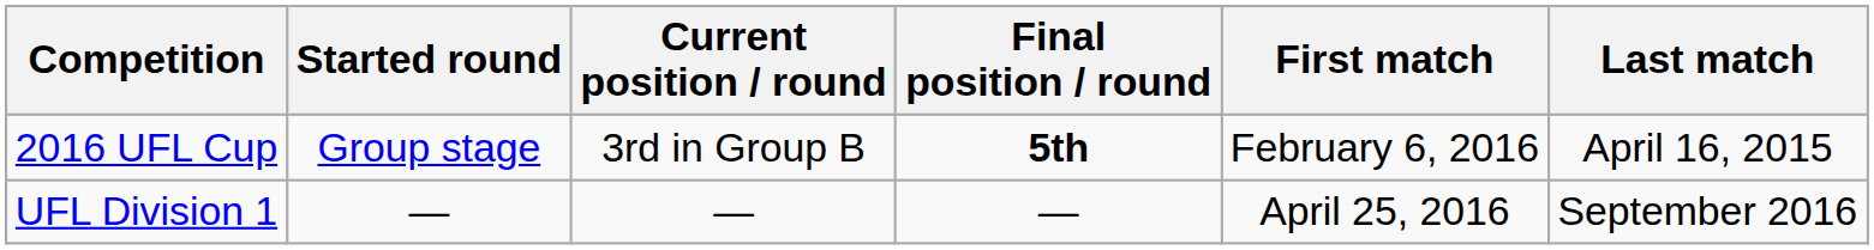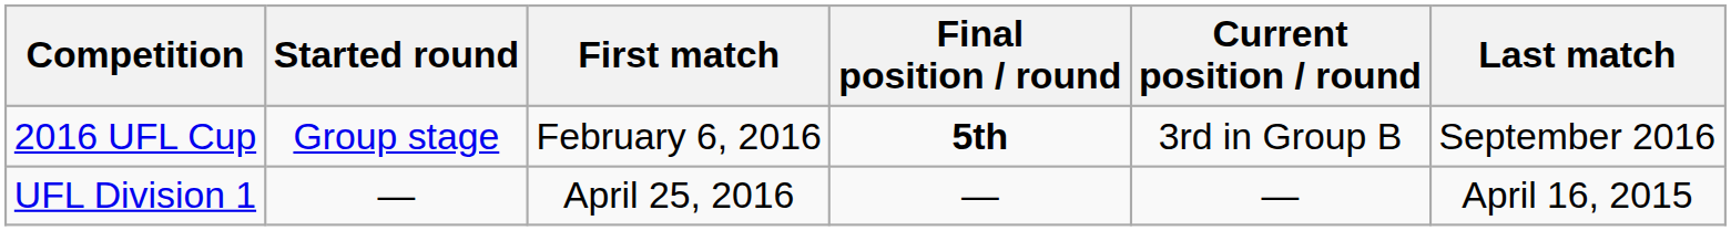columns swapped: Current position / round <-> First match
2016 UFL Cup | Last match: April 16, 2015 -> September 2016
UFL Division 1 | Last match: September 2016 -> April 16, 2015
